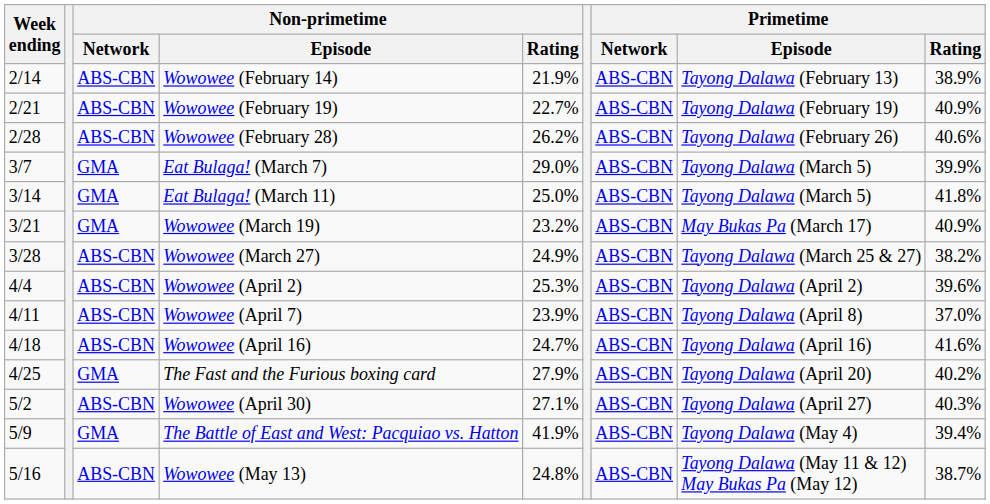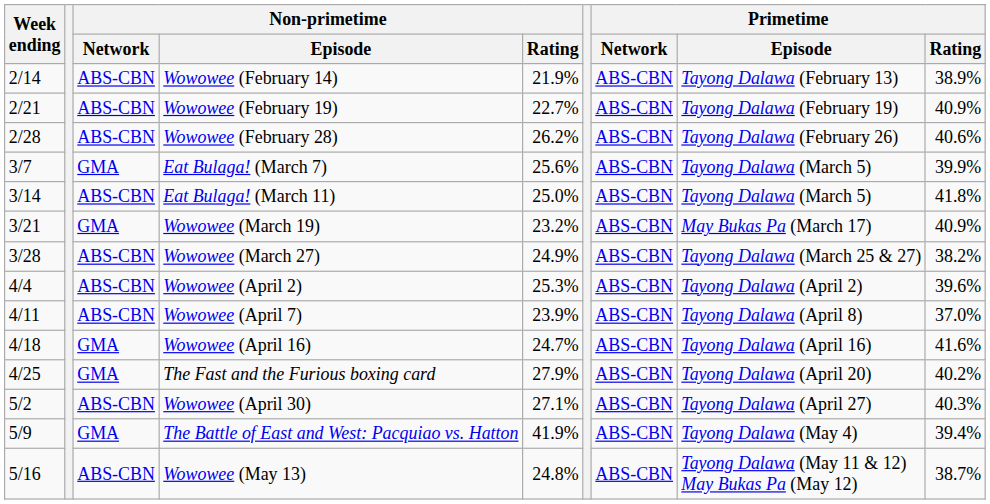Eat Bulaga! (March 7) | Non-primetime / Rating: 29.0% -> 25.6%
Eat Bulaga! (March 11) | Non-primetime / Network: GMA -> ABS-CBN
Wowowee (April 16) | Non-primetime / Network: ABS-CBN -> GMA
